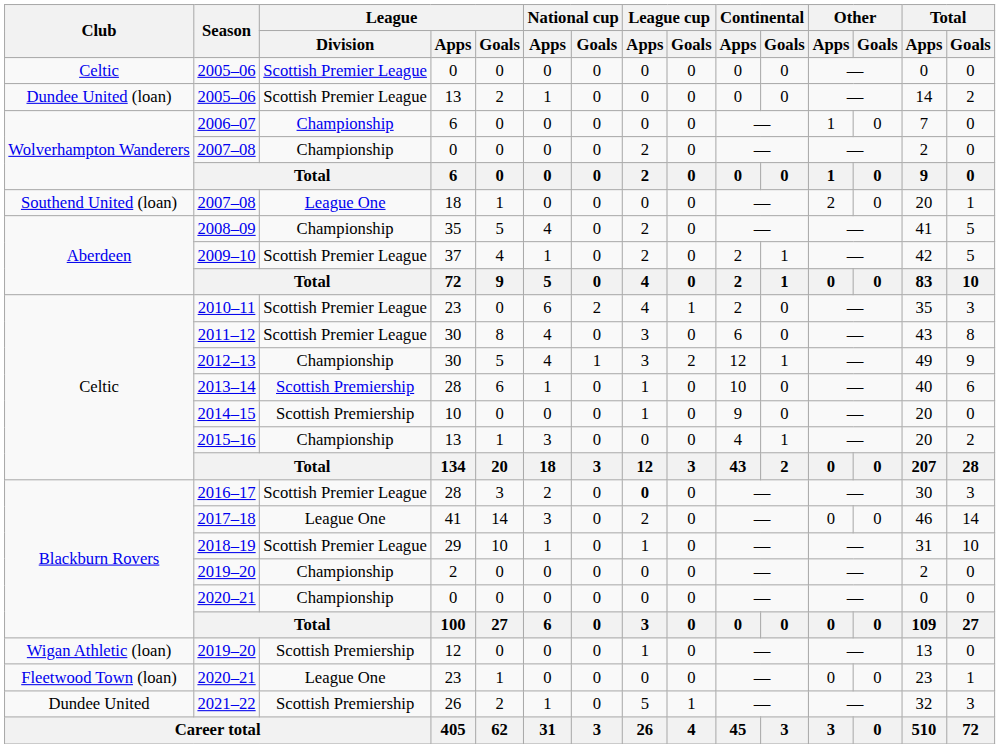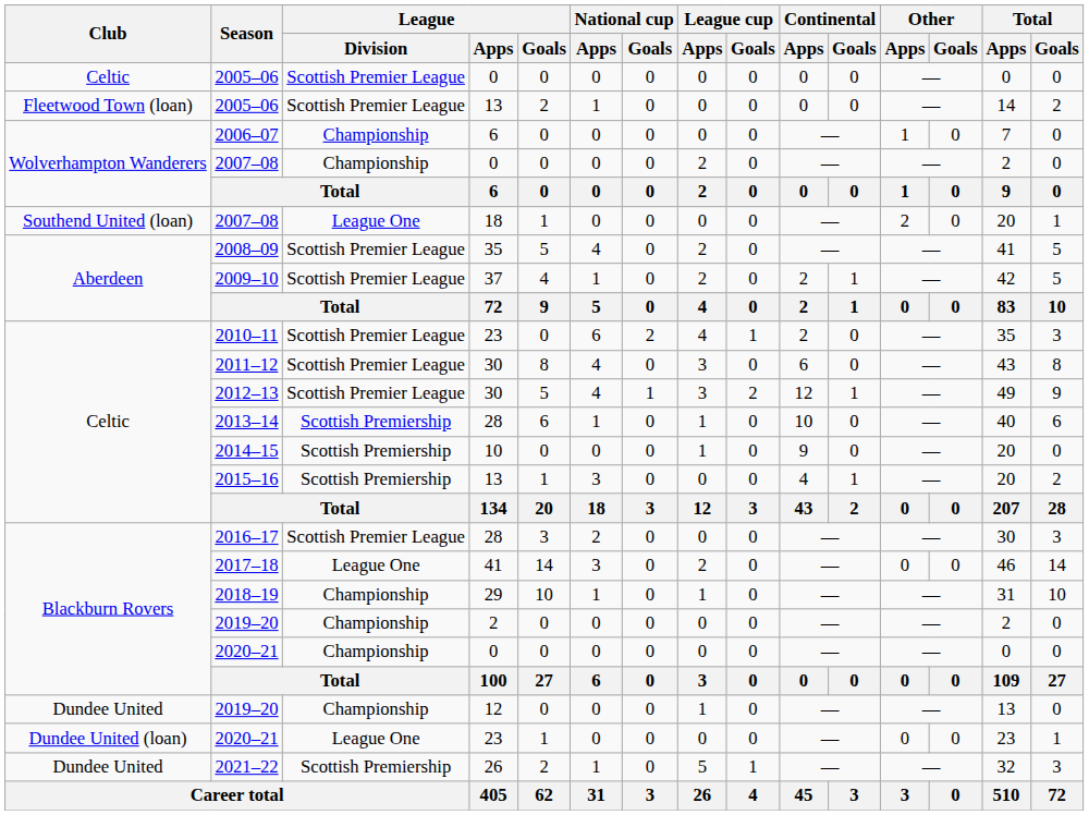2005–06 / 13 | Club: Dundee United (loan) -> Fleetwood Town (loan)
2008–09 | League / Division: Championship -> Scottish Premier League
2012–13 | League / Division: Championship -> Scottish Premier League
2015–16 | League / Division: Championship -> Scottish Premiership
2016–17 | League cup / Apps: bold -> normal
2018–19 | League / Division: Scottish Premier League -> Championship
2019–20 / 12 | Club: Wigan Athletic (loan) -> Dundee United
2019–20 / 12 | League / Division: Scottish Premiership -> Championship
2020–21 / 23 | Club: Fleetwood Town (loan) -> Dundee United (loan)
